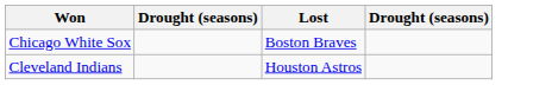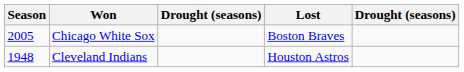+ column: Season | 2005 | 1948
